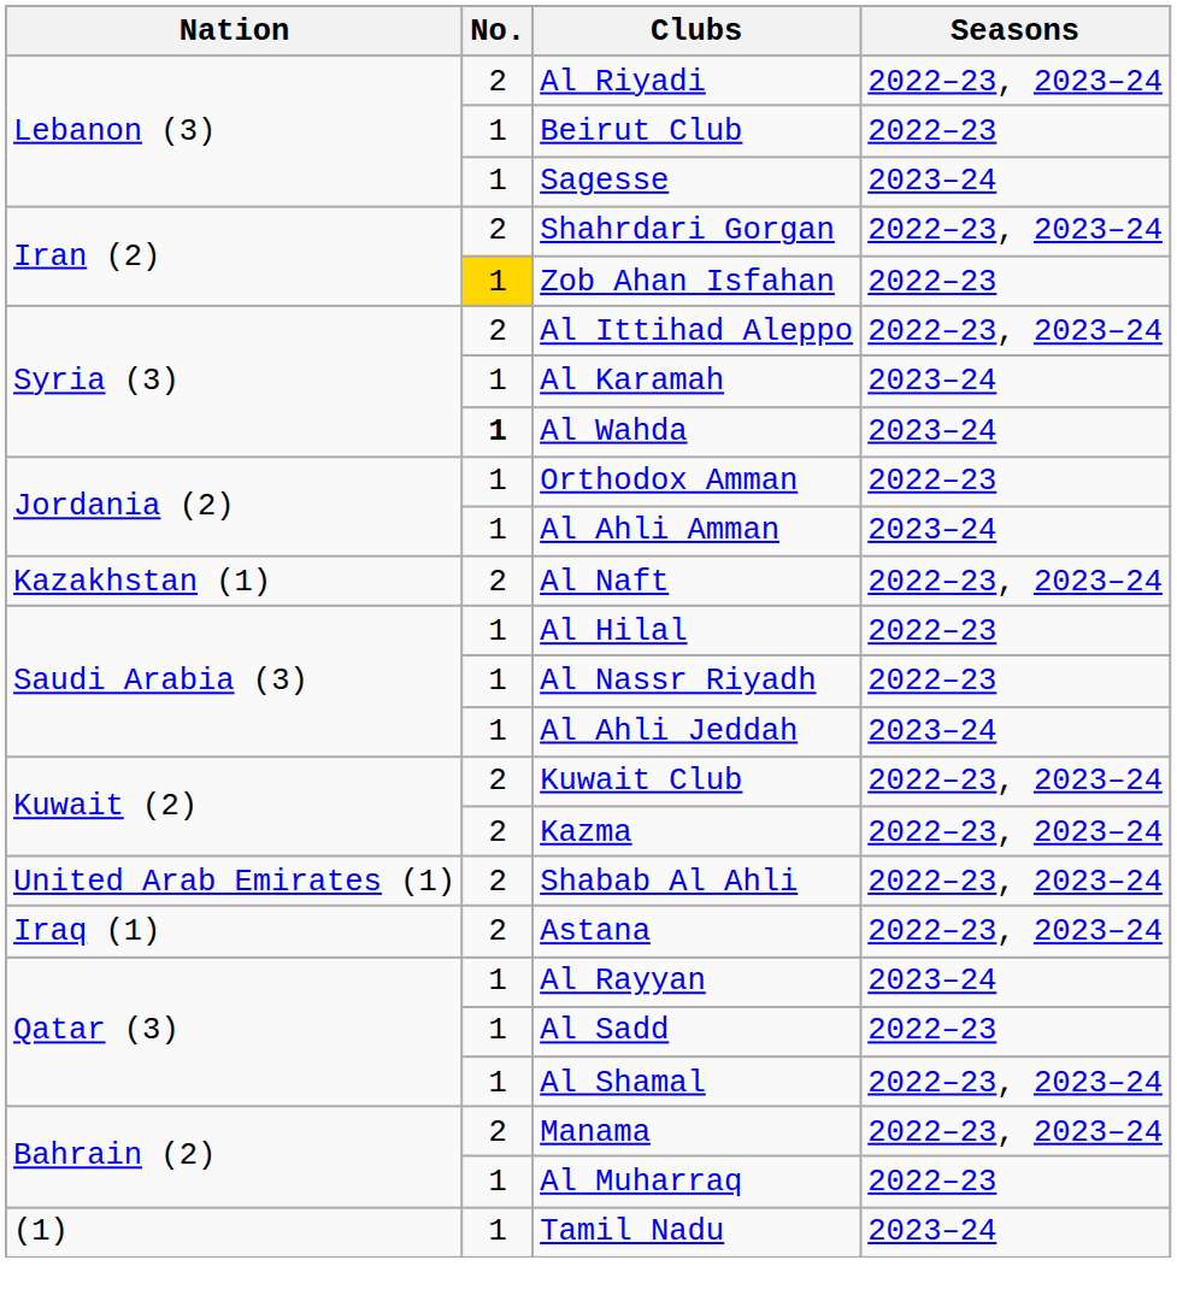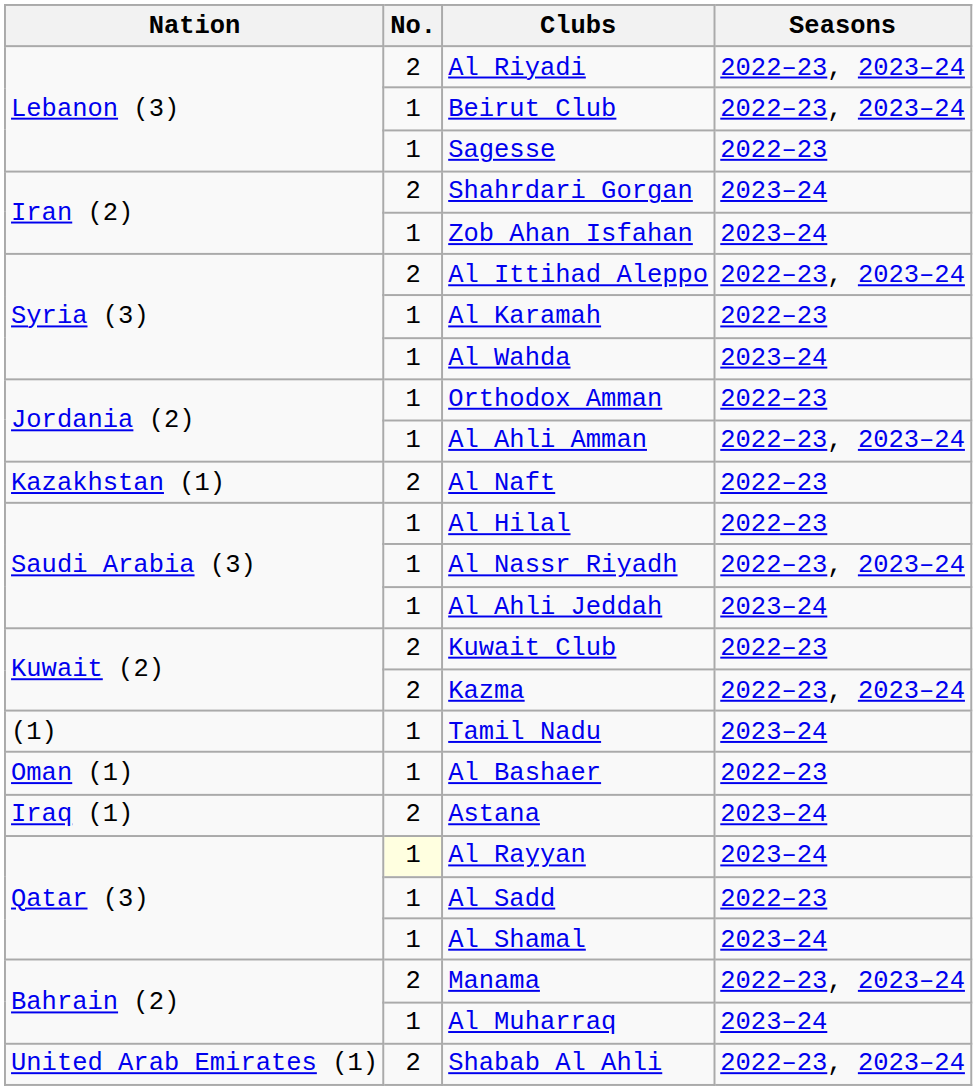Beirut Club | Seasons: 2022–23 -> 2022–23, 2023–24
Sagesse | Seasons: 2023–24 -> 2022–23
Shahrdari Gorgan | Seasons: 2022–23, 2023–24 -> 2023–24
Zob Ahan Isfahan | No.: gold background -> no background
Zob Ahan Isfahan | Seasons: 2022–23 -> 2023–24
Al Karamah | Seasons: 2023–24 -> 2022–23
Al Wahda | No.: bold -> normal
Al Ahli Amman | Seasons: 2023–24 -> 2022–23, 2023–24
Al Naft | Seasons: 2022–23, 2023–24 -> 2022–23
Al Nassr Riyadh | Seasons: 2022–23 -> 2022–23, 2023–24
Kuwait Club | Seasons: 2022–23, 2023–24 -> 2022–23
rows swapped: Shabab Al Ahli <-> Tamil Nadu
+ row: Oman (1) | 1 | Al Bashaer | 2022–23
Astana | Seasons: 2022–23, 2023–24 -> 2023–24
Al Rayyan | No.: no background -> lightyellow background
Al Shamal | Seasons: 2022–23, 2023–24 -> 2023–24
Al Muharraq | Seasons: 2022–23 -> 2023–24
